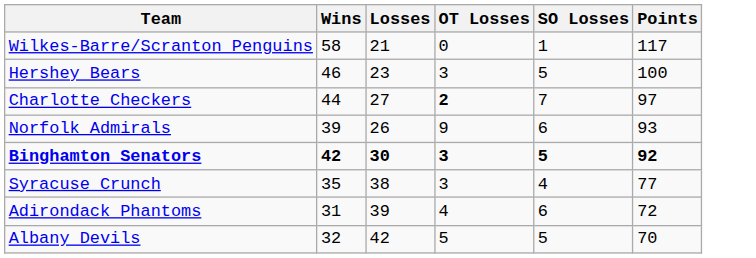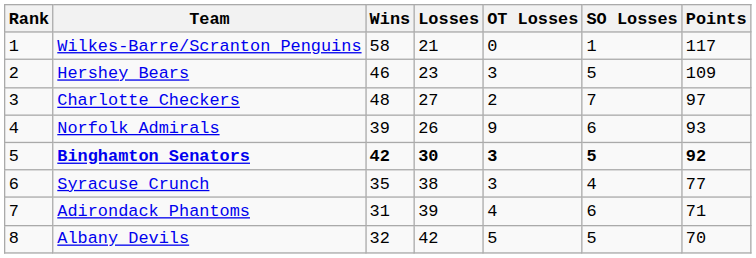+ column: Rank | 1 | 2 | 3 | 4 | 5 | 6 | 7 | 8
Hershey Bears | Points: 100 -> 109
Charlotte Checkers | Wins: 44 -> 48
Charlotte Checkers | OT Losses: bold -> normal
Adirondack Phantoms | Points: 72 -> 71
